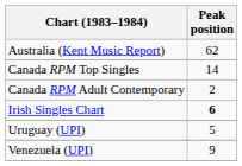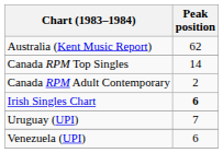Uruguay (UPI) | Peak position: 5 -> 7
Venezuela (UPI) | Peak position: 9 -> 6
